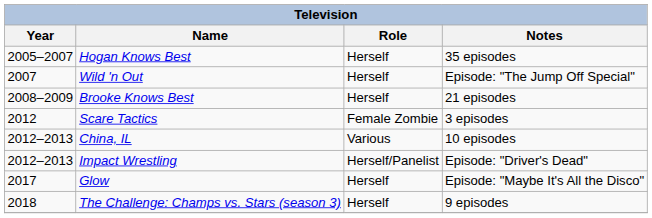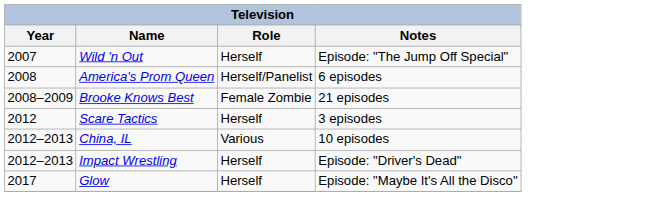- row: 2005–2007 | Hogan Knows Best | Herself | 35 episodes
+ row: 2008 | America's Prom Queen | Herself/Panelist | 6 episodes
Brooke Knows Best | Role: Herself -> Female Zombie
Scare Tactics | Role: Female Zombie -> Herself
Impact Wrestling | Role: Herself/Panelist -> Herself
- row: 2018 | The Challenge: Champs vs. Stars (season 3) | Herself | 9 episodes
